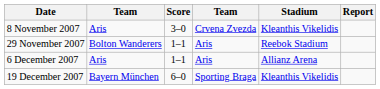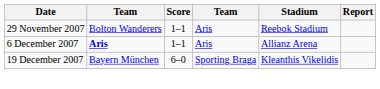- row: 8 November 2007 | Aris | 3–0 | Crvena Zvezda | Kleanthis Vikelidis
6 December 2007 | column 2: normal -> bold
